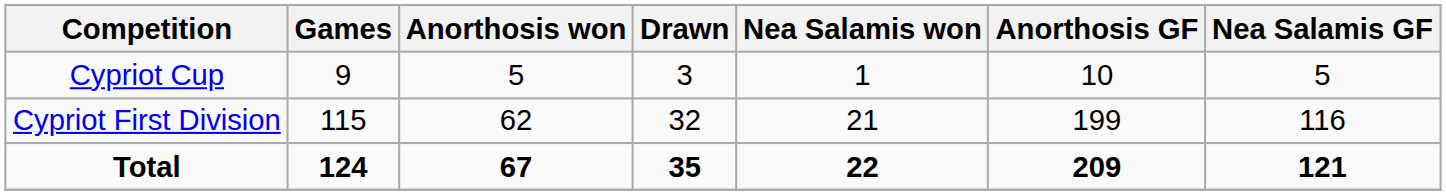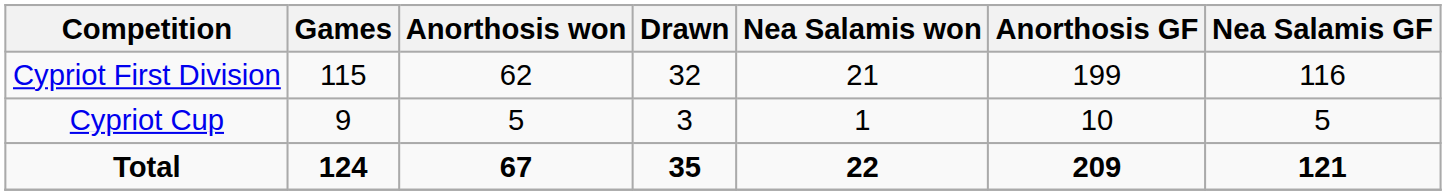rows swapped: Cypriot First Division <-> Cypriot Cup
